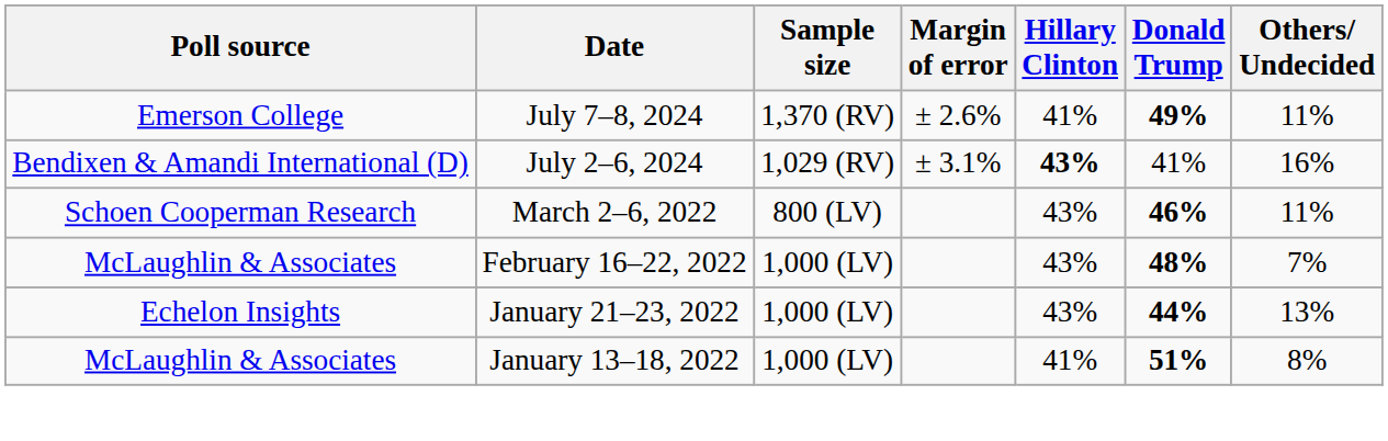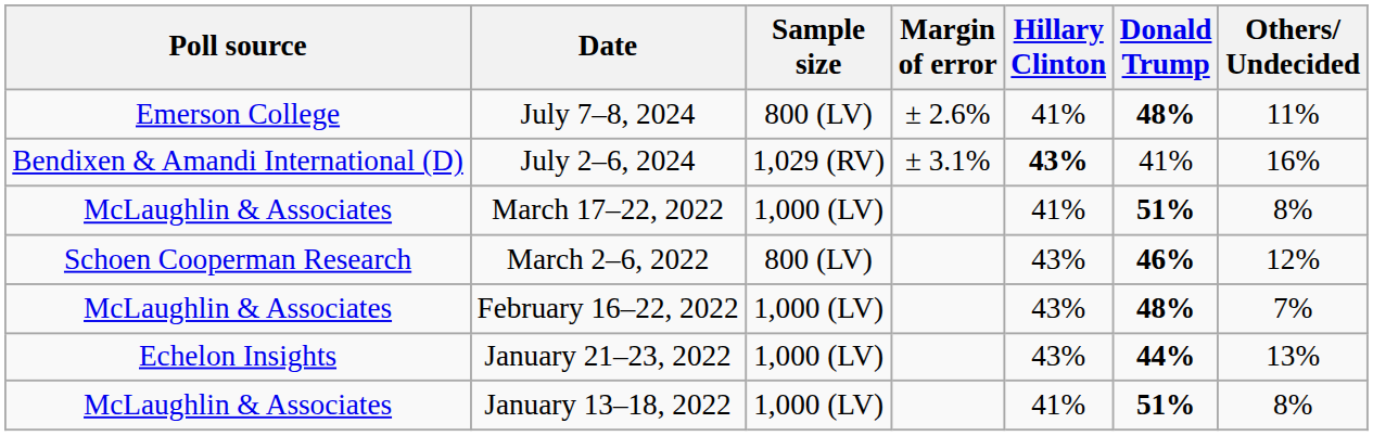July 7–8, 2024 | Sample size: 1,370 (RV) -> 800 (LV)
July 7–8, 2024 | Donald Trump: 49% -> 48%
+ row: McLaughlin & Associates | March 17–22, 2022 | 1,000 (LV) | 41% | 51% | 8%
March 2–6, 2022 | Others/ Undecided: 11% -> 12%
